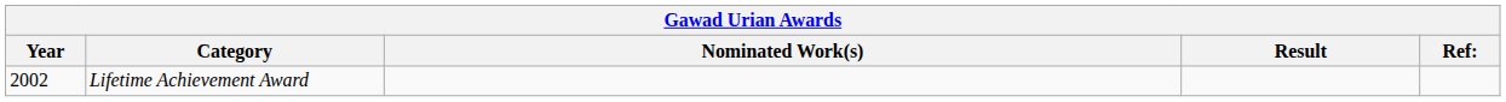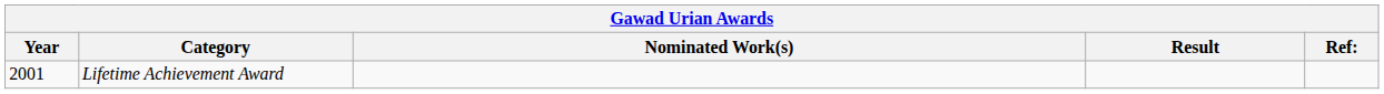Lifetime Achievement Award | Year: 2002 -> 2001
